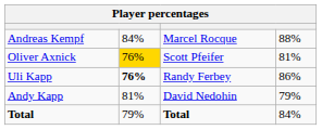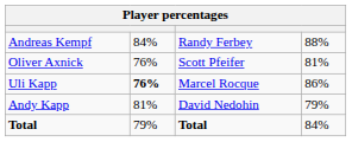Andreas Kempf | column 3: Marcel Rocque -> Randy Ferbey
Oliver Axnick | column 2: gold background -> no background
Uli Kapp | column 3: Randy Ferbey -> Marcel Rocque
